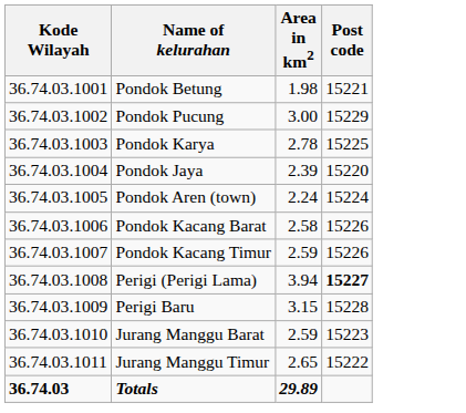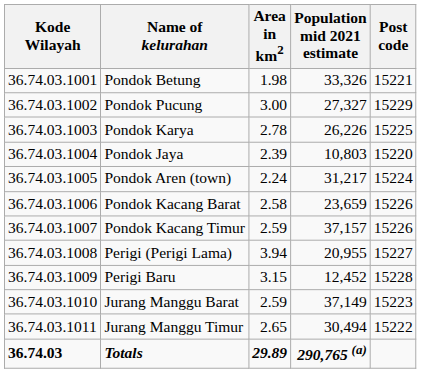+ column: Population mid 2021 estimate | 33,326 | 27,327 | 26,226 | 10,803 | 31,217 | 23,659 | 37,157 | 20,955 | 12,452 | 37,149 | 30,494 | 290,765 (a)
Perigi (Perigi Lama) | Post code: bold -> normal
